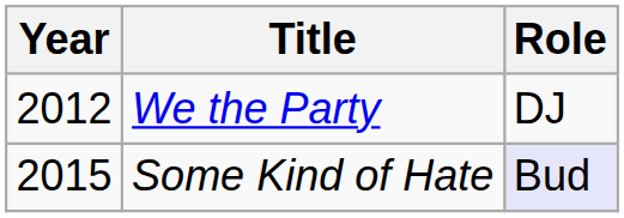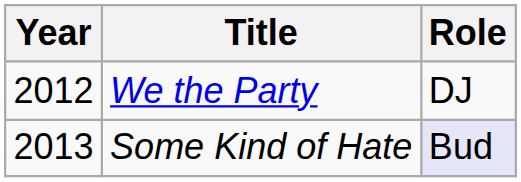Some Kind of Hate | Year: 2015 -> 2013
